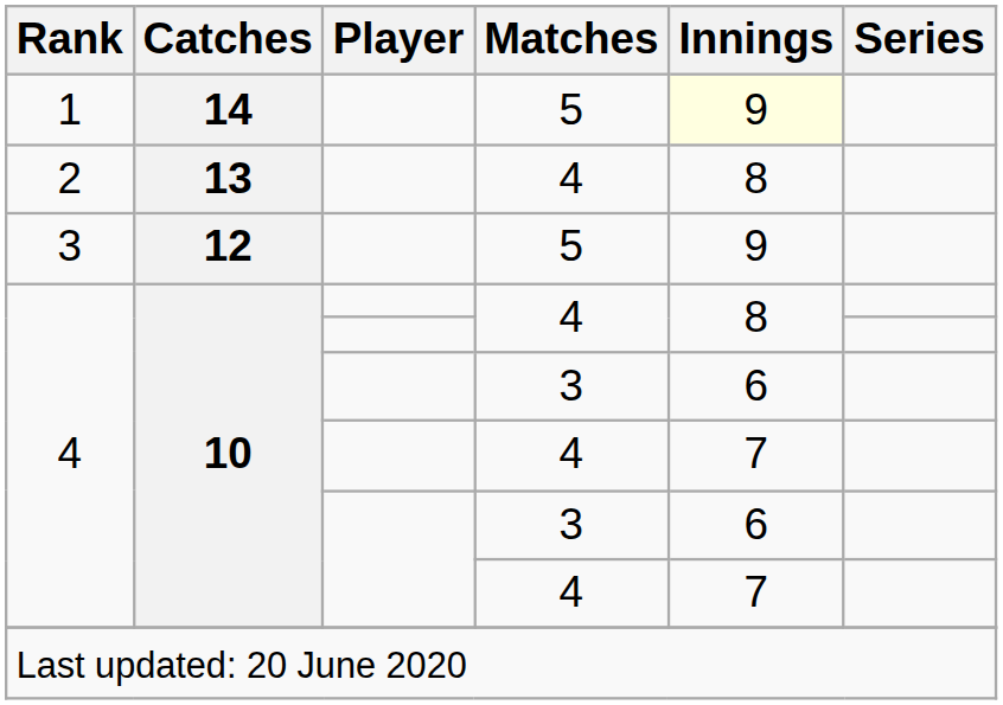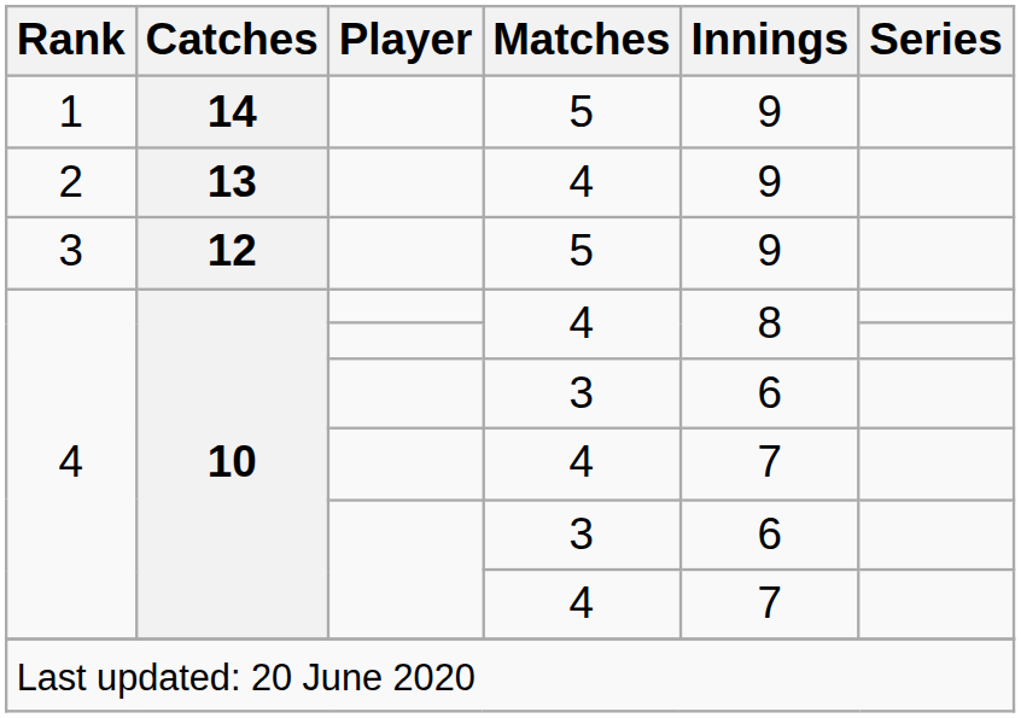1 | Innings: lightyellow background -> no background
2 | Innings: 8 -> 9
